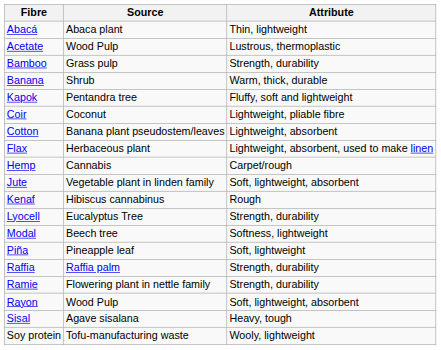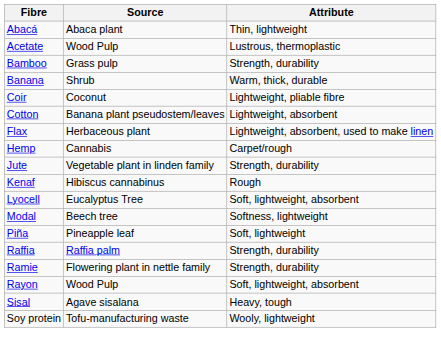- row: Kapok | Pentandra tree | Fluffy, soft and lightweight
Jute | Attribute: Soft, lightweight, absorbent -> Strength, durability
Lyocell | Attribute: Strength, durability -> Soft, lightweight, absorbent
